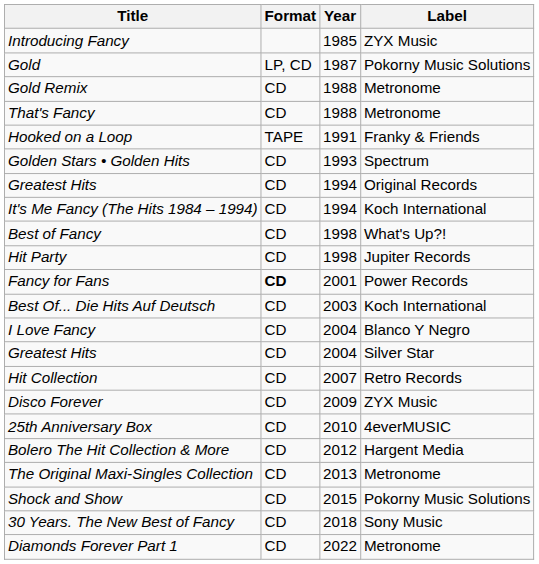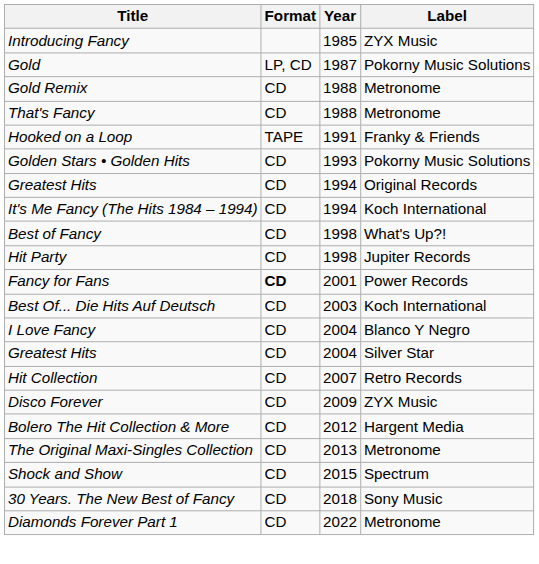Golden Stars • Golden Hits | Label: Spectrum -> Pokorny Music Solutions
- row: 25th Anniversary Box | CD | 2010 | 4everMUSIC
Shock and Show | Label: Pokorny Music Solutions -> Spectrum
